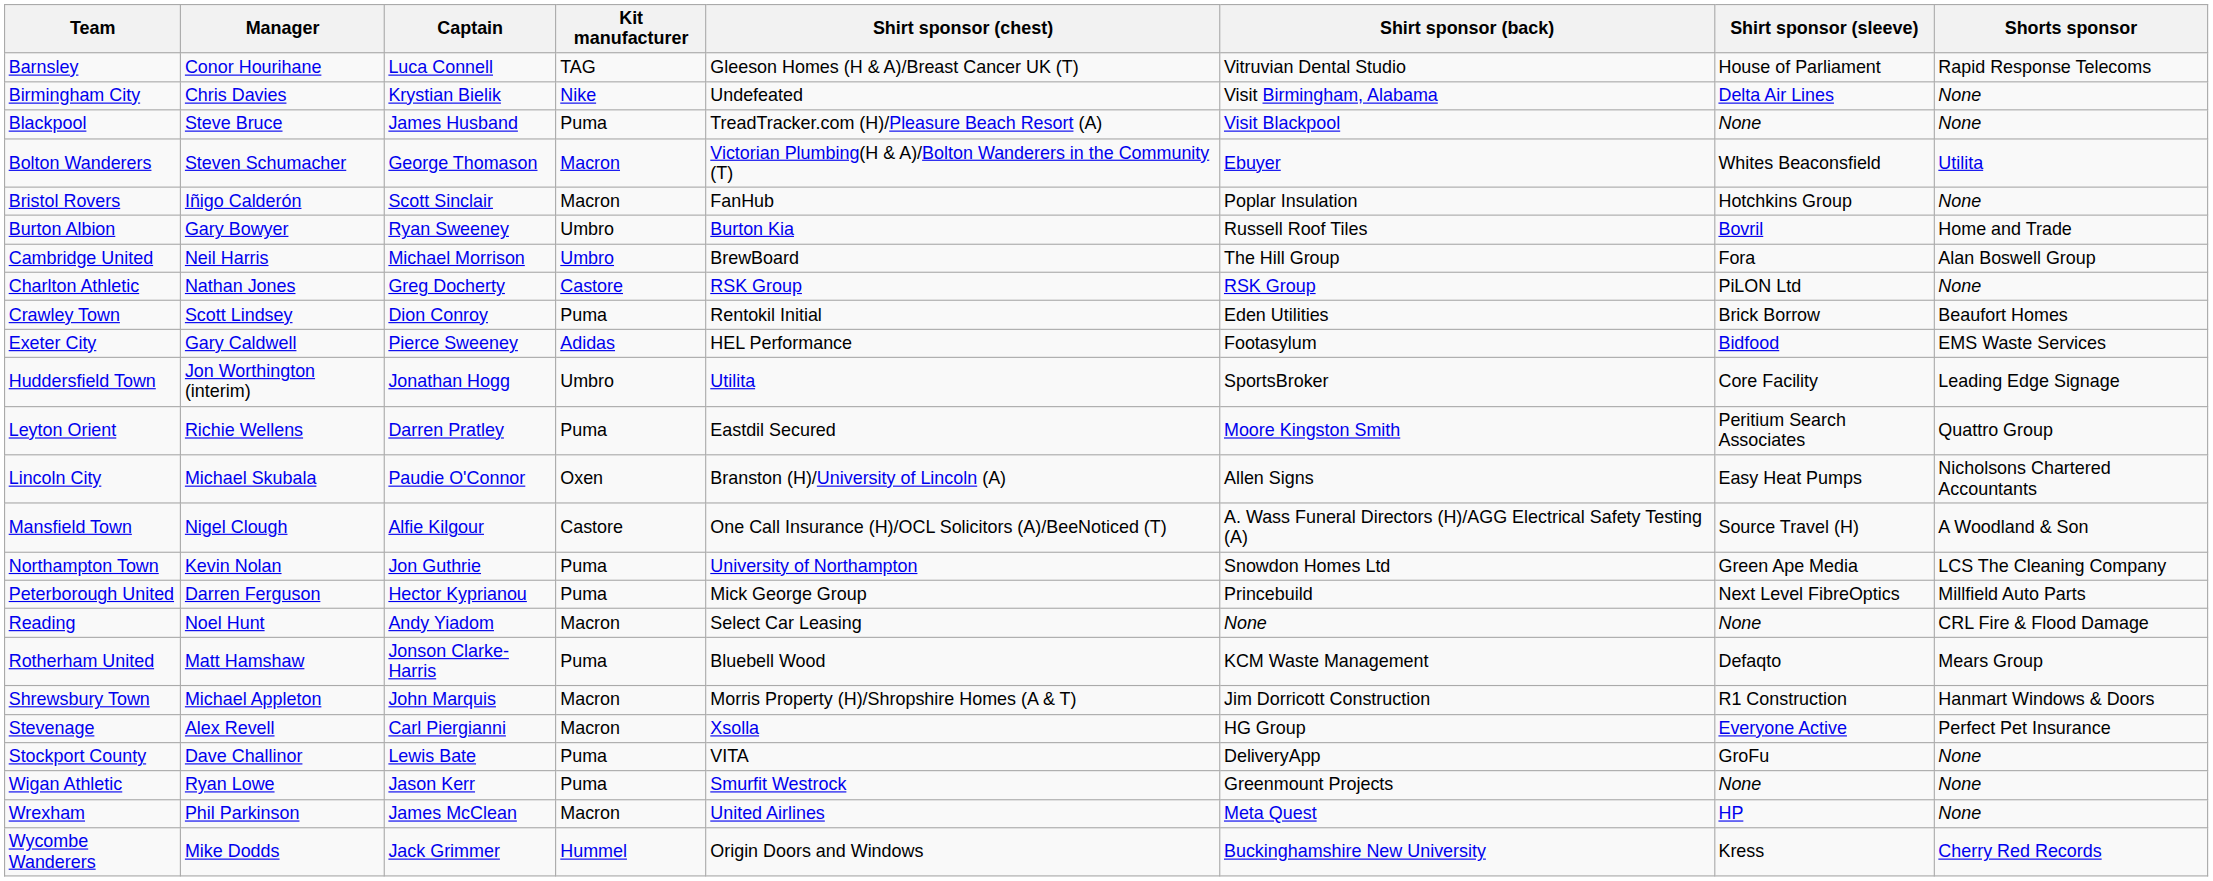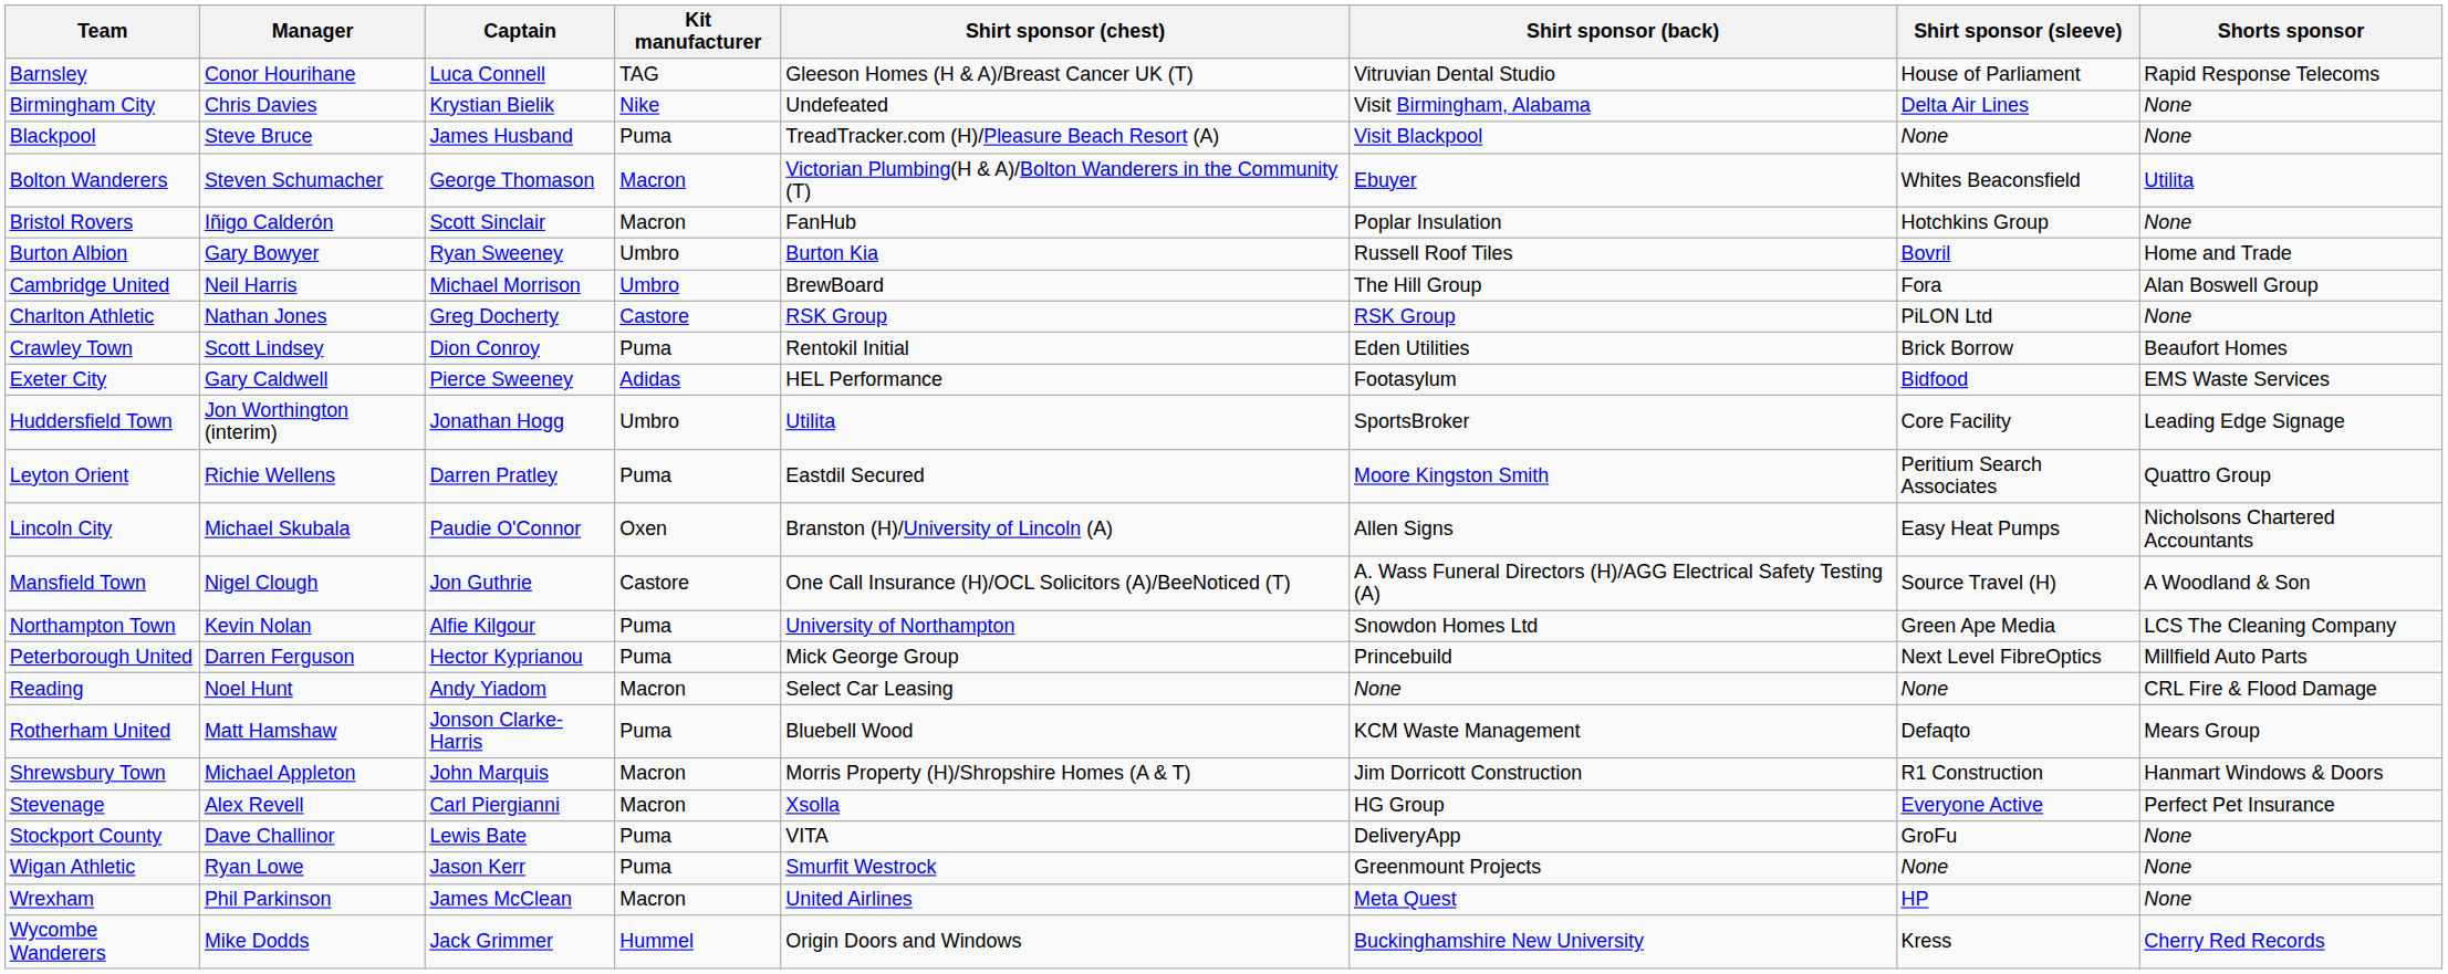Mansfield Town | Captain: Alfie Kilgour -> Jon Guthrie
Northampton Town | Captain: Jon Guthrie -> Alfie Kilgour
